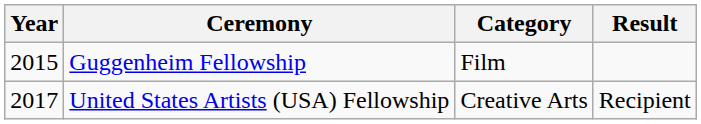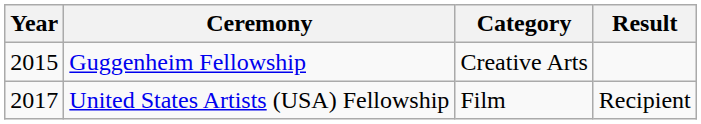Guggenheim Fellowship | Category: Film -> Creative Arts
United States Artists (USA) Fellowship | Category: Creative Arts -> Film
